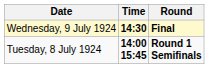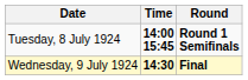rows swapped: Tuesday, 8 July 1924 <-> Wednesday, 9 July 1924
